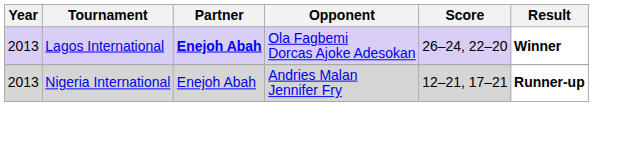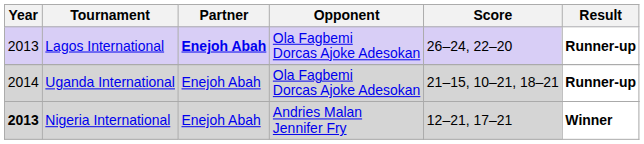Lagos International | Result: Winner -> Runner-up
+ row: 2014 | Uganda International | Enejoh Abah | Ola Fagbemi Dorcas Ajoke Adesokan | 21–15, 10–21, 18–21 | Runner-up
Nigeria International | Year: normal -> bold
Nigeria International | Result: Runner-up -> Winner
